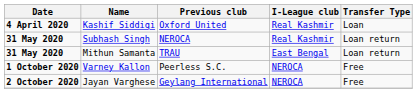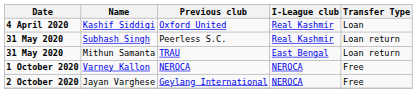Subhash Singh | Previous club: NEROCA -> Peerless S.C.
Varney Kallon | Previous club: Peerless S.C. -> NEROCA
